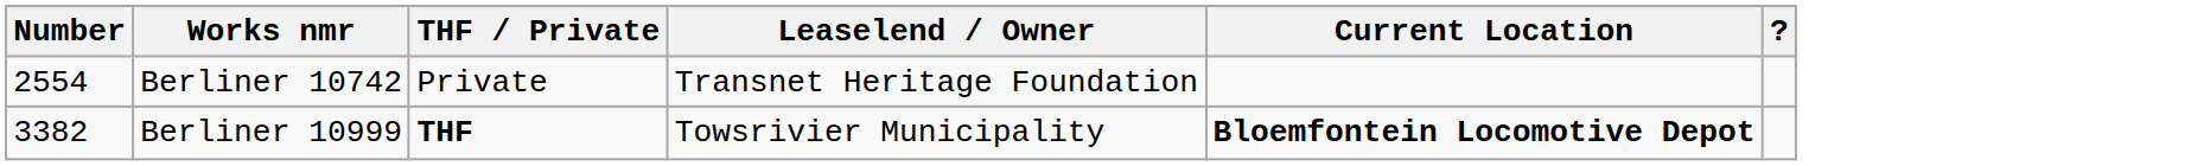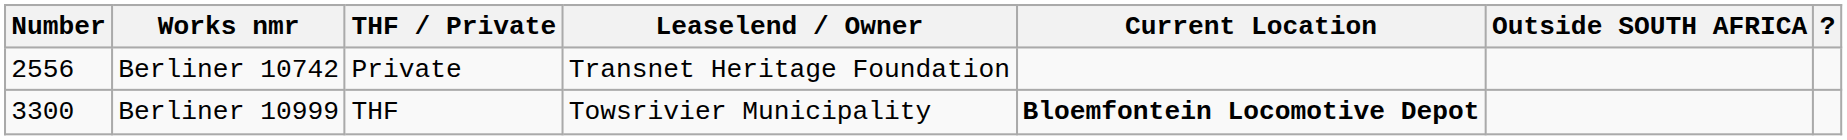+ column: Outside SOUTH AFRICA
Berliner 10742 | Number: 2554 -> 2556
Berliner 10999 | Number: 3382 -> 3300
Berliner 10999 | THF / Private: bold -> normal
